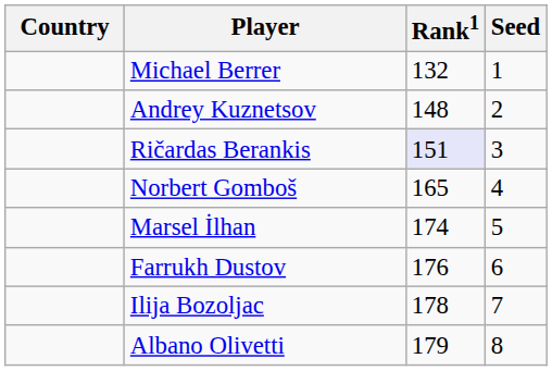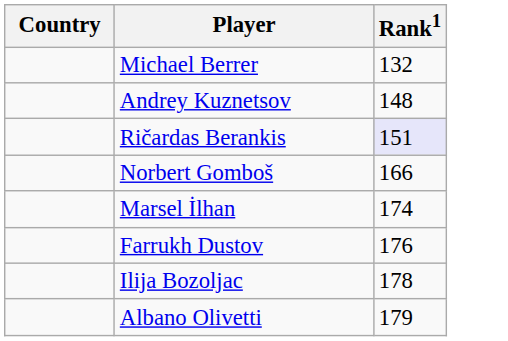- column: Seed | 1 | 2 | 3 | 4 | 5 | 6 | 7 | 8
Norbert Gomboš | Rank1: 165 -> 166
